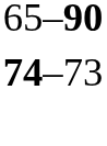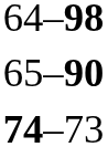+ row: 64–98
